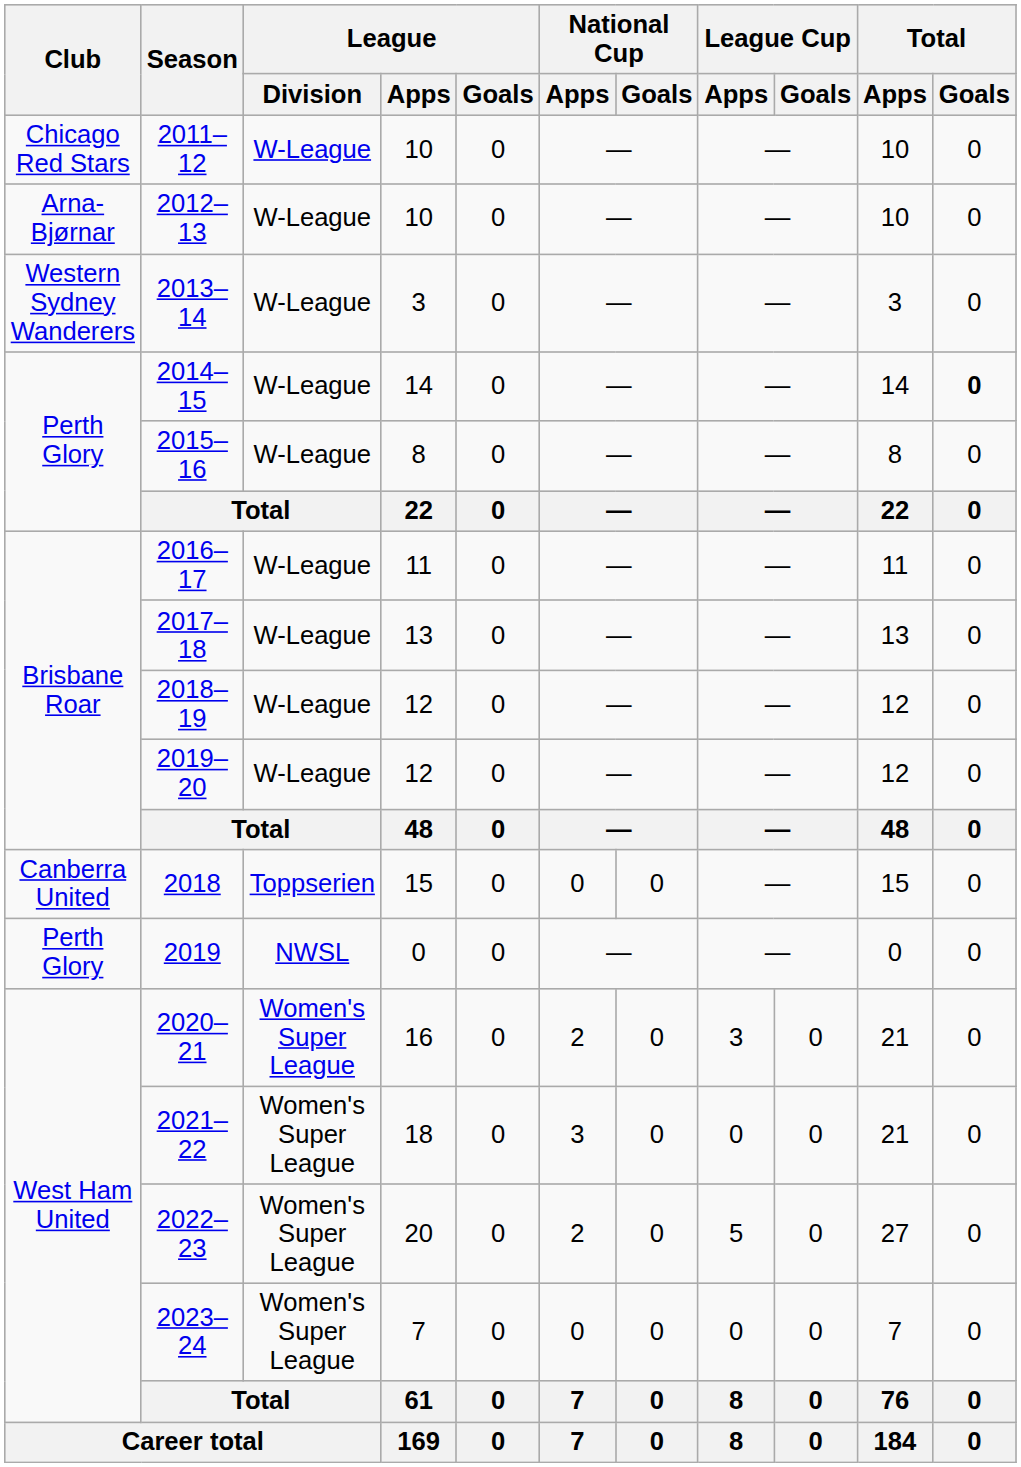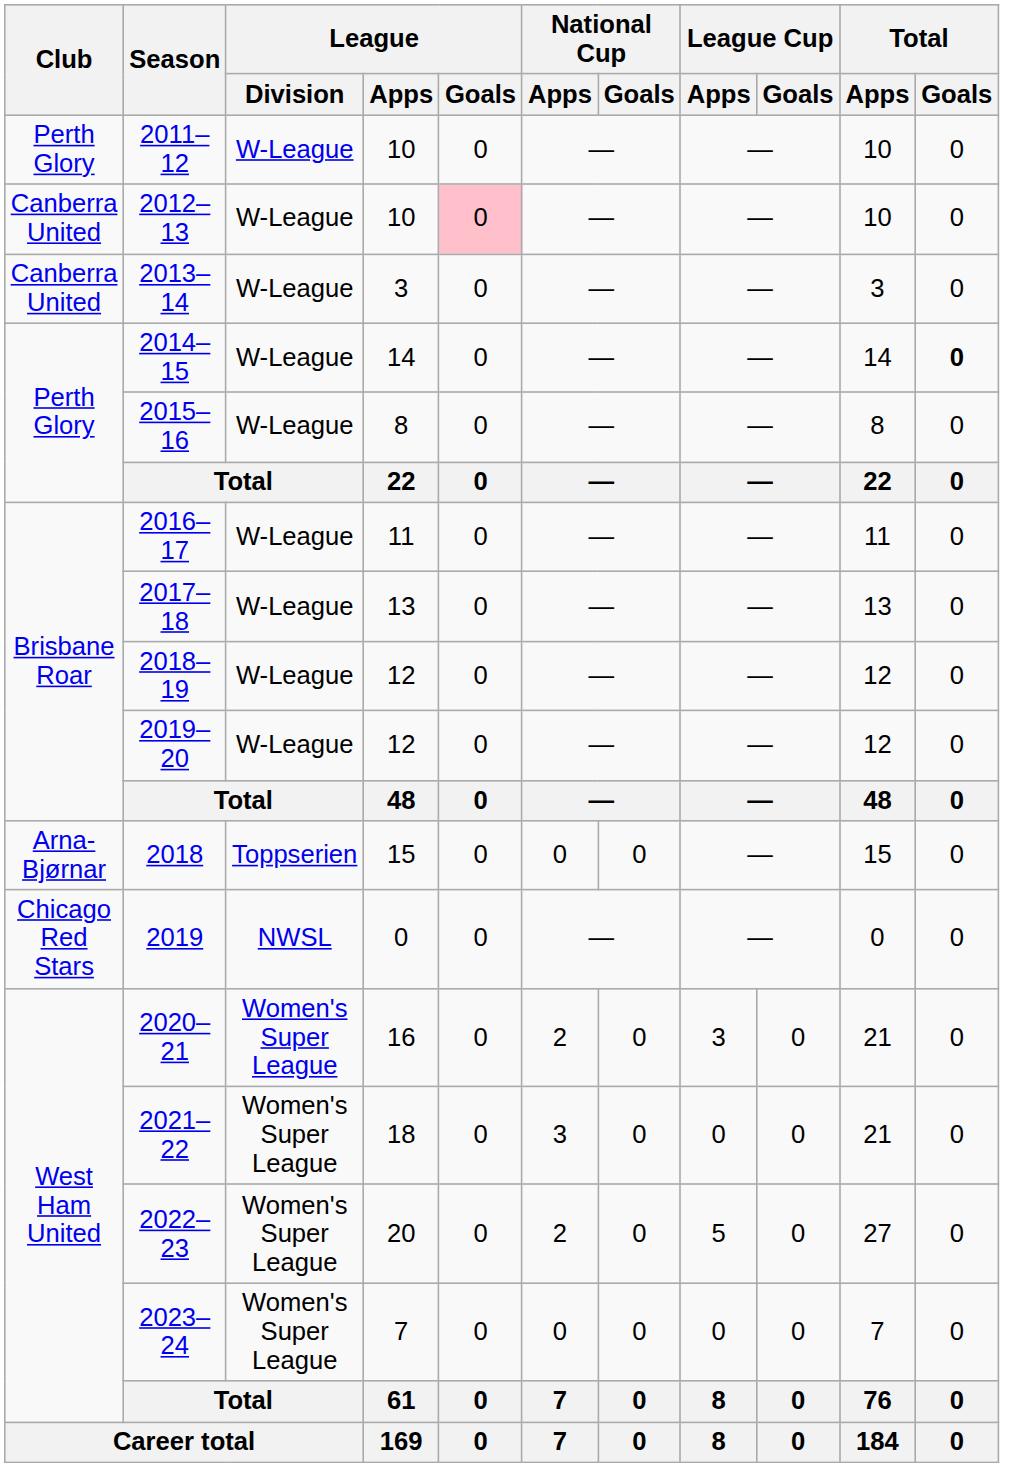2011–12 | Club: Chicago Red Stars -> Perth Glory
2012–13 | Club: Arna-Bjørnar -> Canberra United
2012–13 | League / Goals: no background -> pink background
2013–14 | Club: Western Sydney Wanderers -> Canberra United
2018 | Club: Canberra United -> Arna-Bjørnar
2019 | Club: Perth Glory -> Chicago Red Stars
